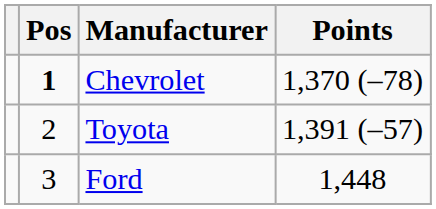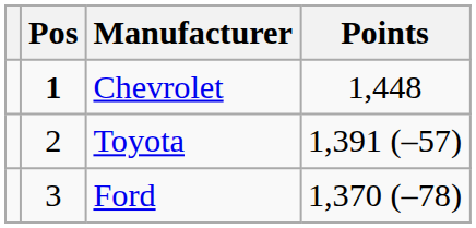Chevrolet | Points: 1,370 (–78) -> 1,448
Ford | Points: 1,448 -> 1,370 (–78)
